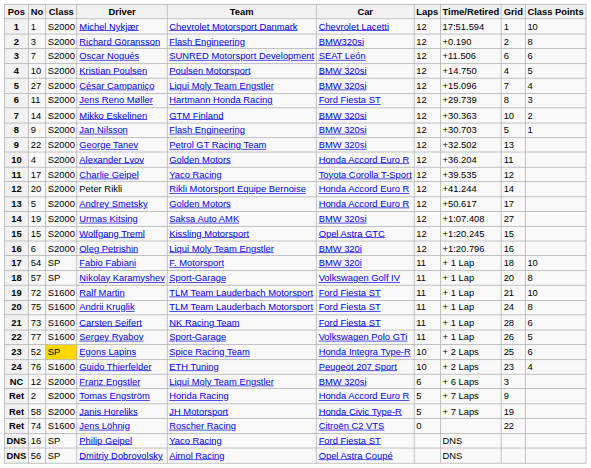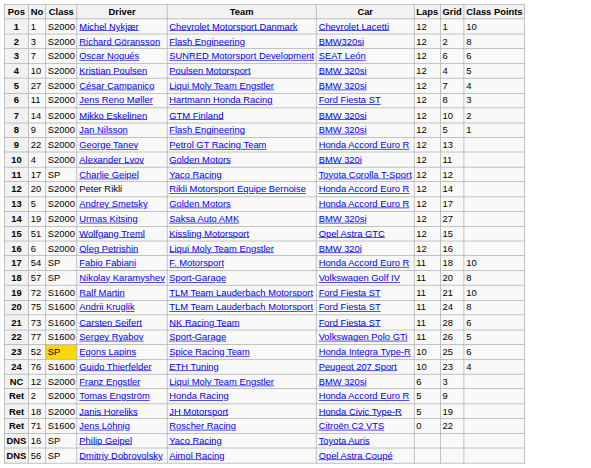- column: Time/Retired | 17:51.594 | +0.190 | +11.506 | +14.750 | +15.096 | +29.739 | +30.363 | +30.703 | +32.502 | +36.204 | +39.535 | +41.244 | +50.617 | +1:07.408 | +1:20.245 | +1:20.796 | + 1 Lap | + 1 Lap | + 1 Lap | + 1 Lap | + 1 Lap | + 1 Lap | + 2 Laps | + 2 Laps | + 6 Laps | + 7 Laps | + 7 Laps | DNS | DNS
George Tanev | Car: BMW 320si -> Honda Accord Euro R
Alexander Lvov | Car: Honda Accord Euro R -> BMW 320i
Charlie Geipel | Class: S2000 -> SP
Wolfgang Treml | No: 15 -> 51
Fabio Fabiani | Car: BMW 320i -> Honda Accord Euro R
Janis Horeliks | No: 58 -> 18
Jens Löhnig | No: 74 -> 71
Philip Geipel | Car: Ford Fiesta ST -> Toyota Auris
